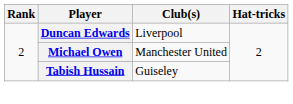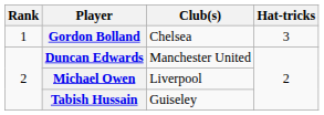+ row: 1 | Gordon Bolland | Chelsea | 3
Duncan Edwards | Club(s): Liverpool -> Manchester United
Michael Owen | Club(s): Manchester United -> Liverpool
